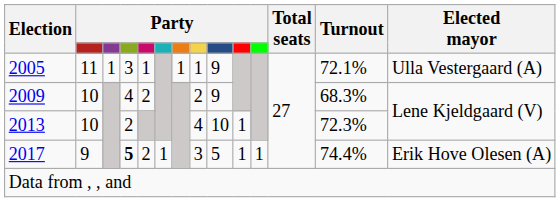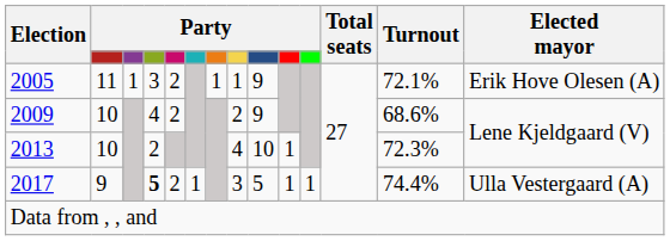2005 | column 5: 1 -> 2
2005 | Elected mayor: Ulla Vestergaard (A) -> Erik Hove Olesen (A)
2009 | Turnout: 68.3% -> 68.6%
2017 | Elected mayor: Erik Hove Olesen (A) -> Ulla Vestergaard (A)
